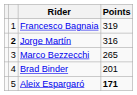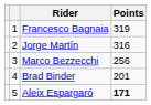Jorge Martín | column 2: bold -> normal
Marco Bezzecchi | Points: 265 -> 256
